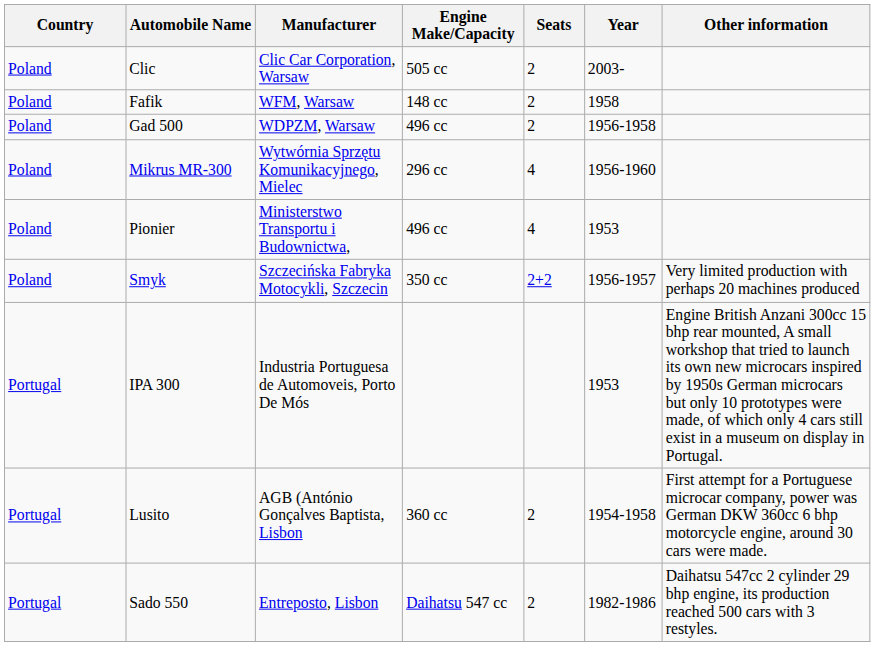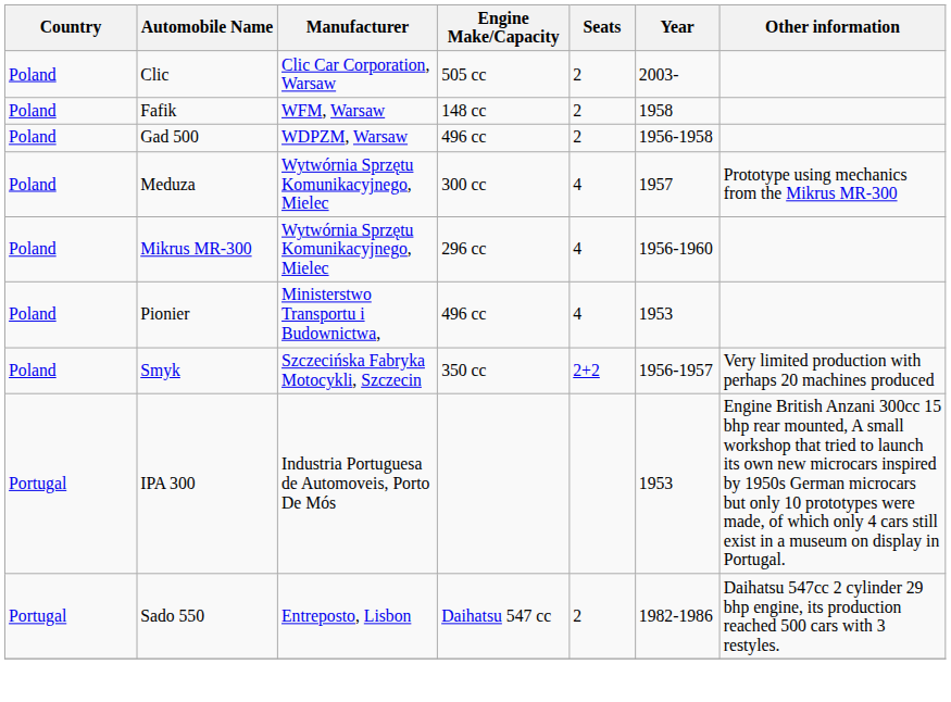+ row: Poland | Meduza | Wytwórnia Sprzętu Komunikacyjnego, Mielec | 300 cc | 4 | 1957 | Prototype using mechanics from the Mikrus MR-300
- row: Portugal | Lusito | AGB (António Gonçalves Baptista, Lisbon | 360 cc | 2 | 1954-1958 | First attempt for a Portuguese microcar company, power was German DKW 360cc 6 bhp motorcycle engine, around 30 cars were made.
